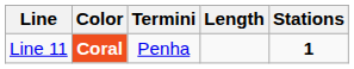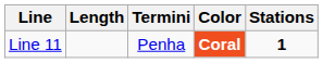columns swapped: Color <-> Length
